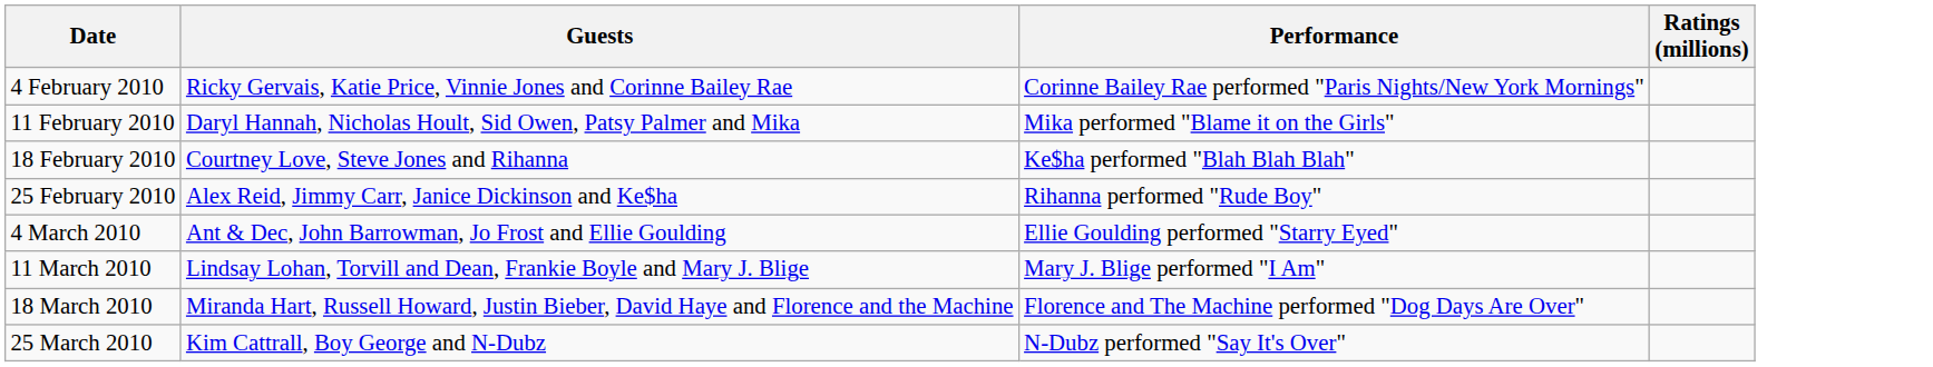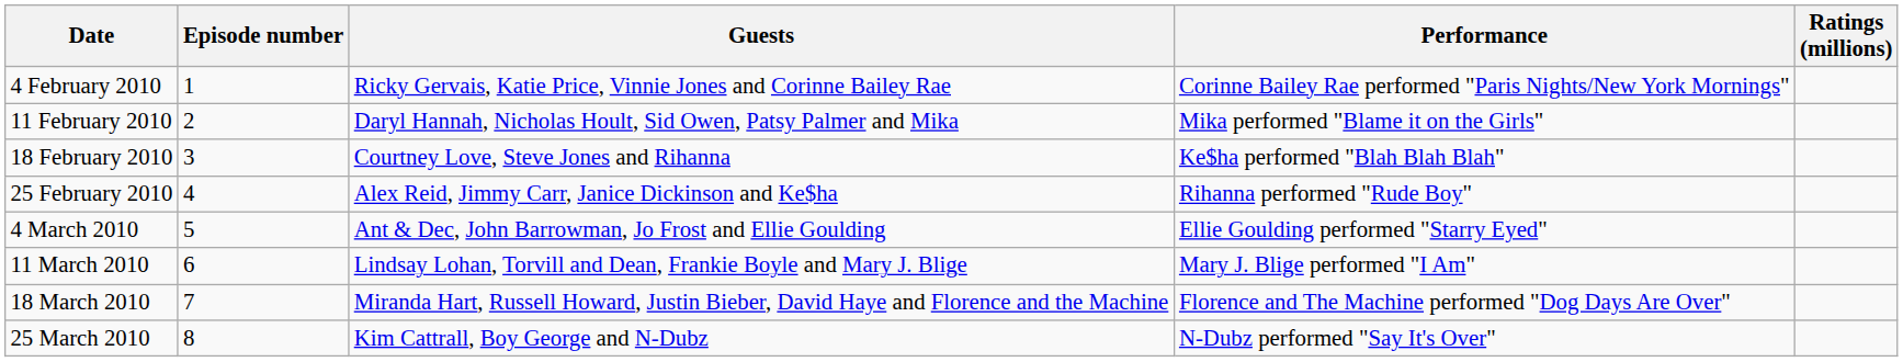+ column: Episode number | 1 | 2 | 3 | 4 | 5 | 6 | 7 | 8
